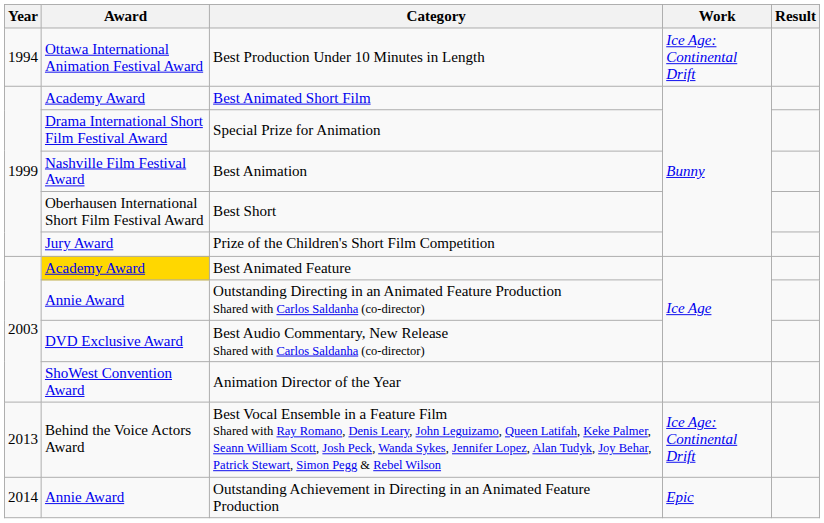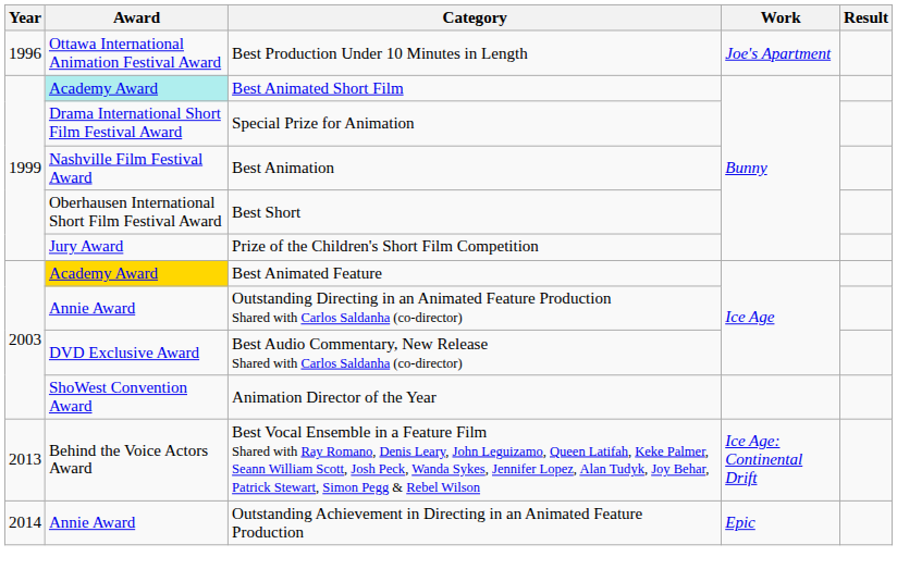Best Production Under 10 Minutes in Length | Year: 1994 -> 1996
Best Production Under 10 Minutes in Length | Work: Ice Age: Continental Drift -> Joe's Apartment
Best Animated Short Film | Award: no background -> paleturquoise background
